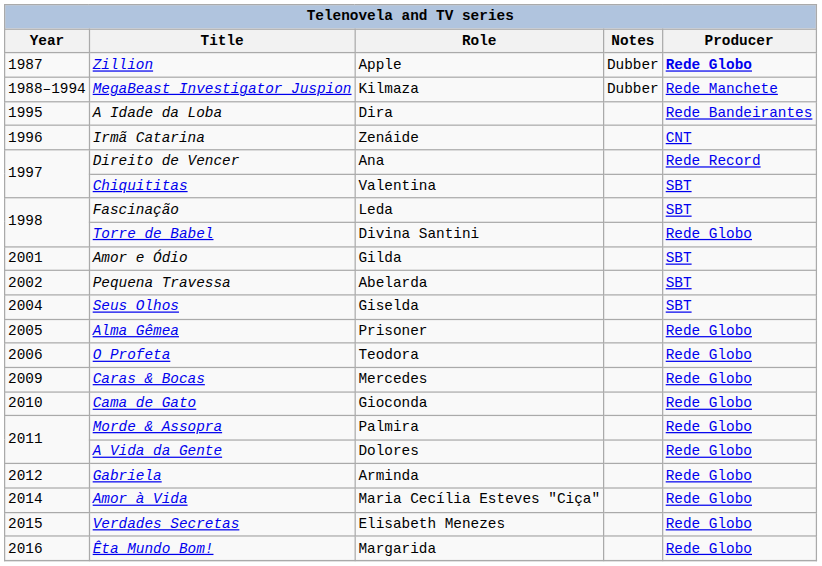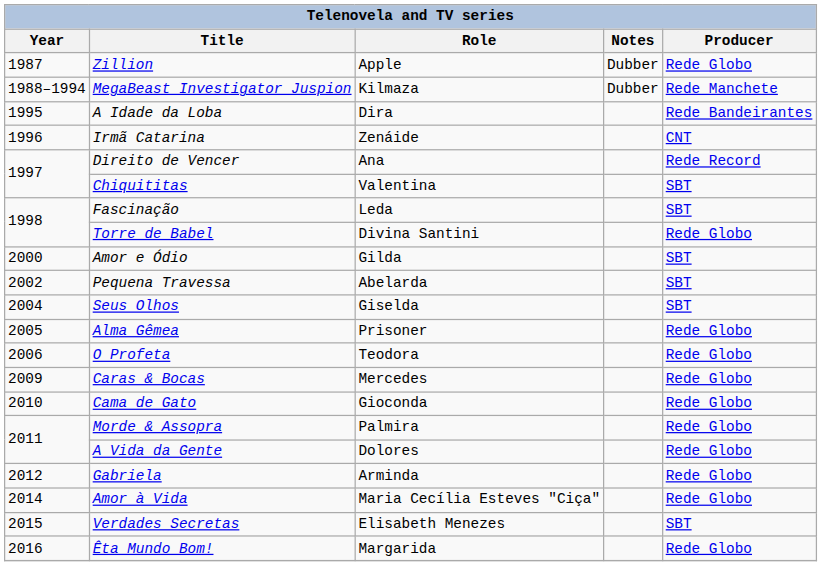Zillion | Producer: bold -> normal
Amor e Ódio | Year: 2001 -> 2000
Verdades Secretas | Producer: Rede Globo -> SBT
